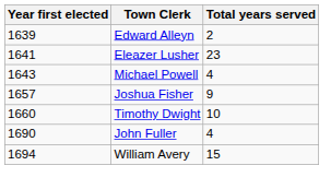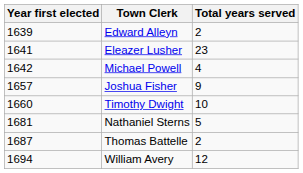Michael Powell | Year first elected: 1643 -> 1642
+ row: 1681 | Nathaniel Sterns | 5
+ row: 1687 | Thomas Battelle | 2
- row: 1690 | John Fuller | 4
William Avery | Total years served: 15 -> 12
